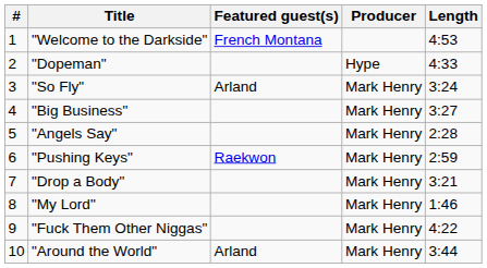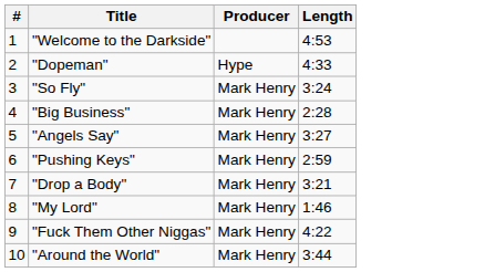- column: Featured guest(s) | French Montana | Arland | Raekwon | Arland
"Big Business" | Length: 3:27 -> 2:28
"Angels Say" | Length: 2:28 -> 3:27
